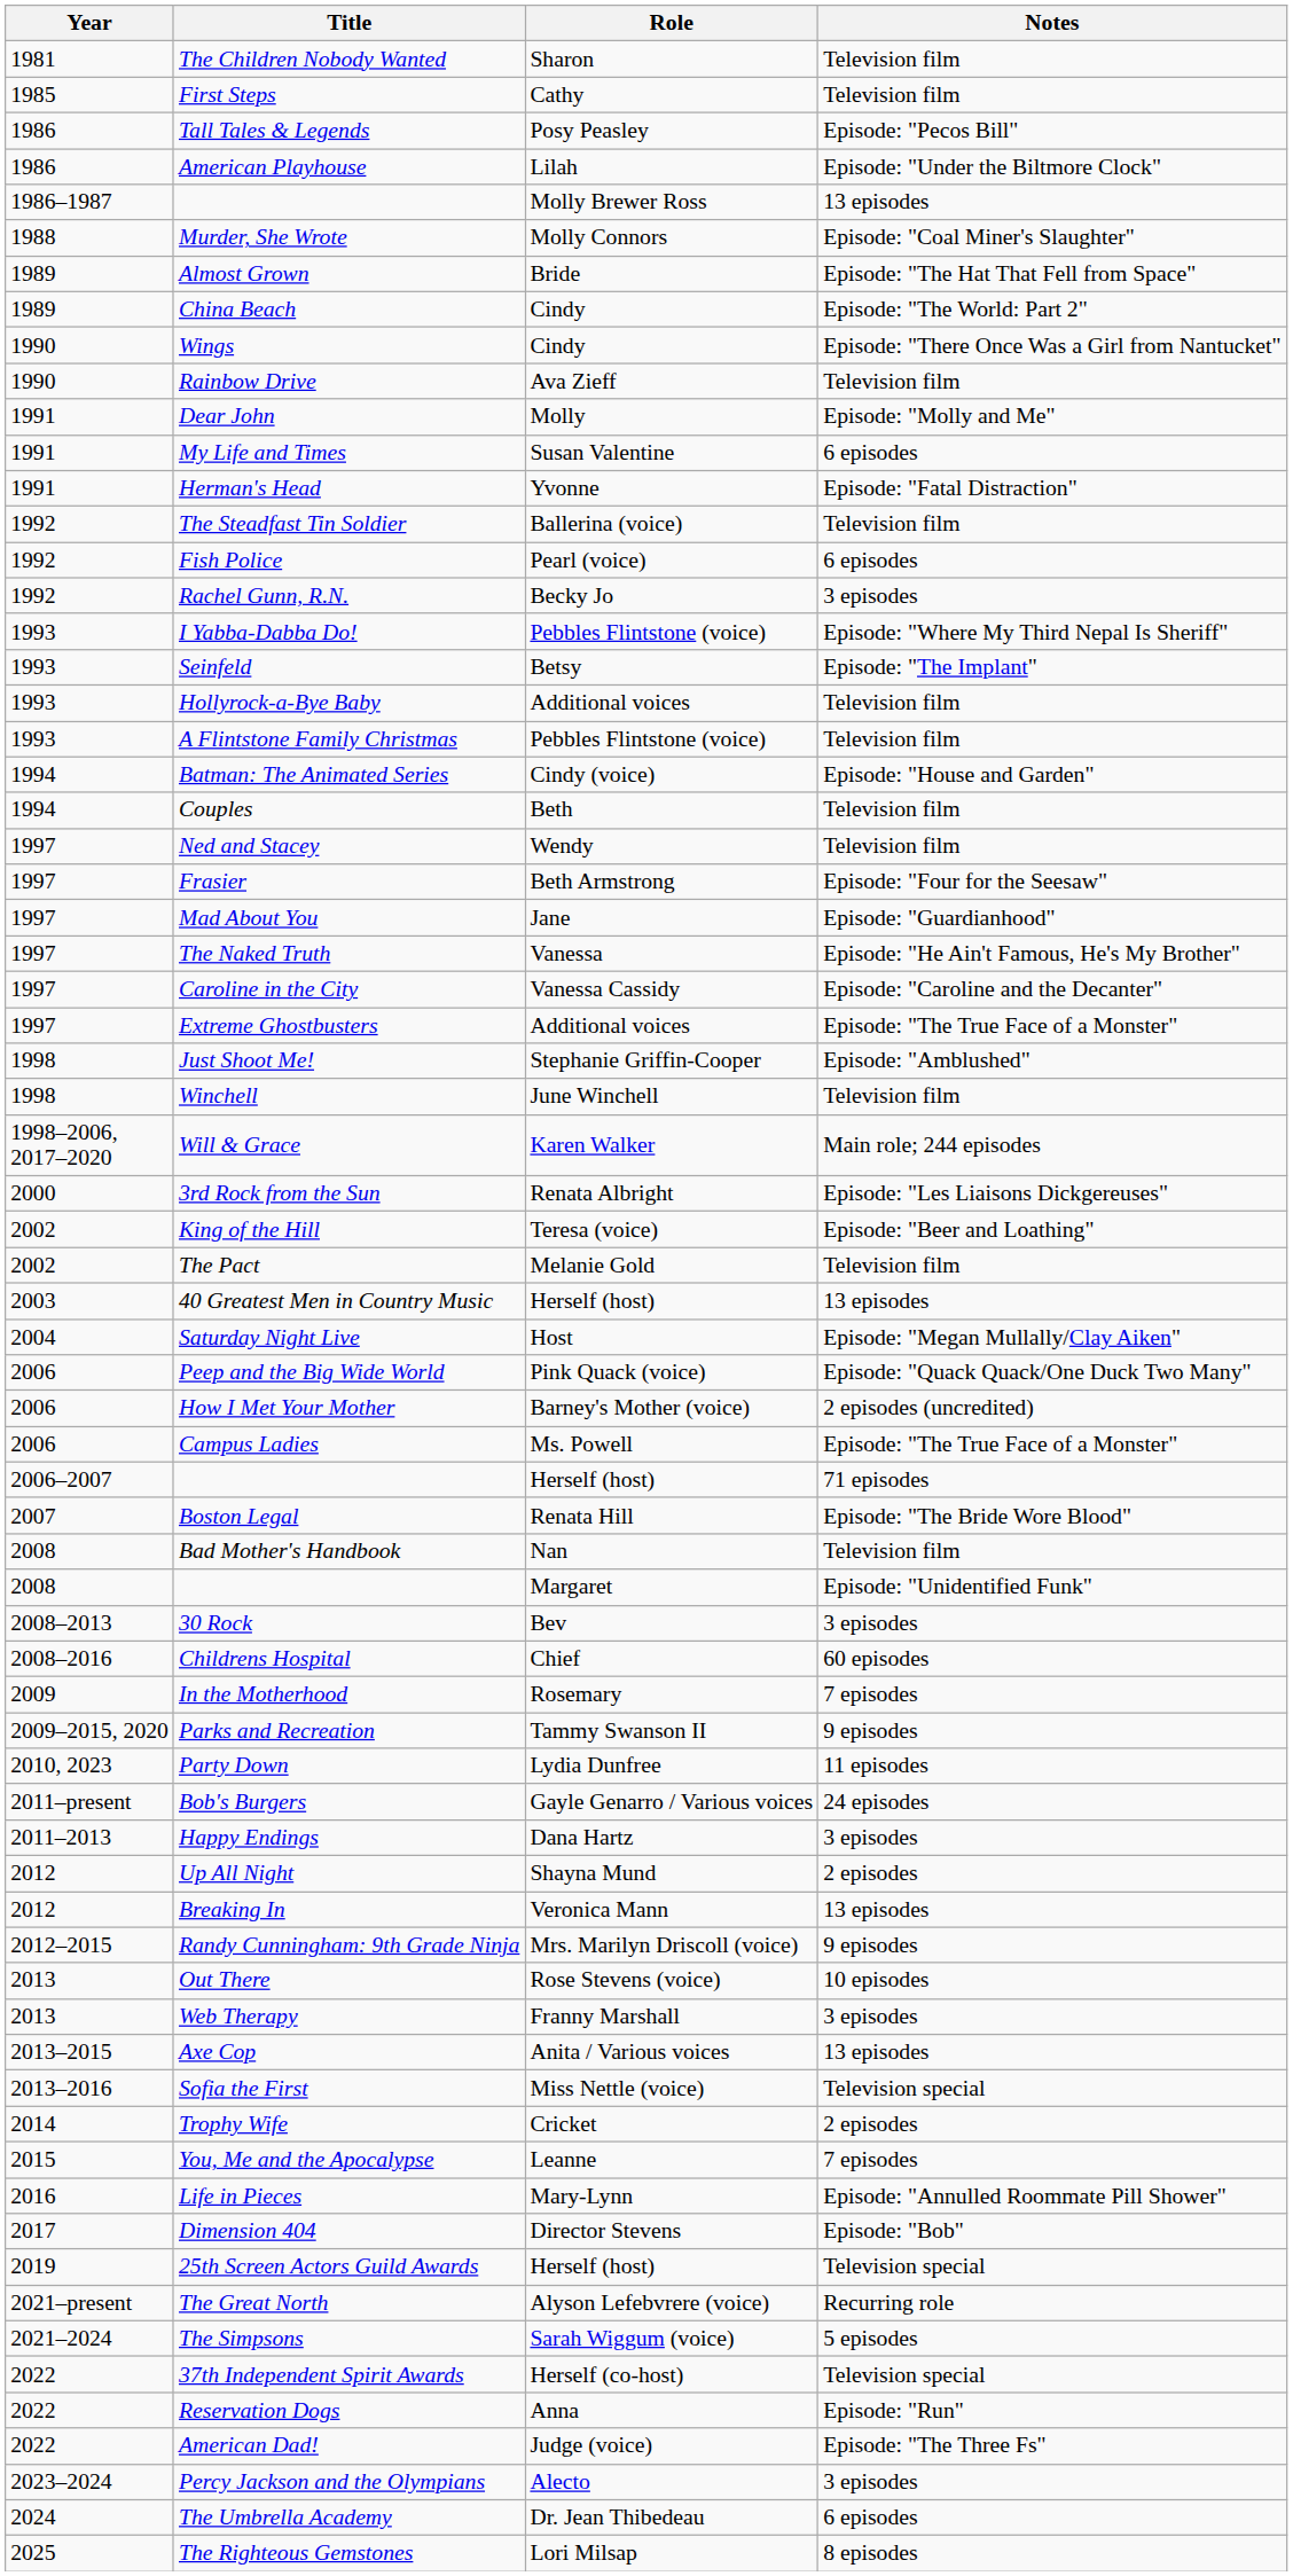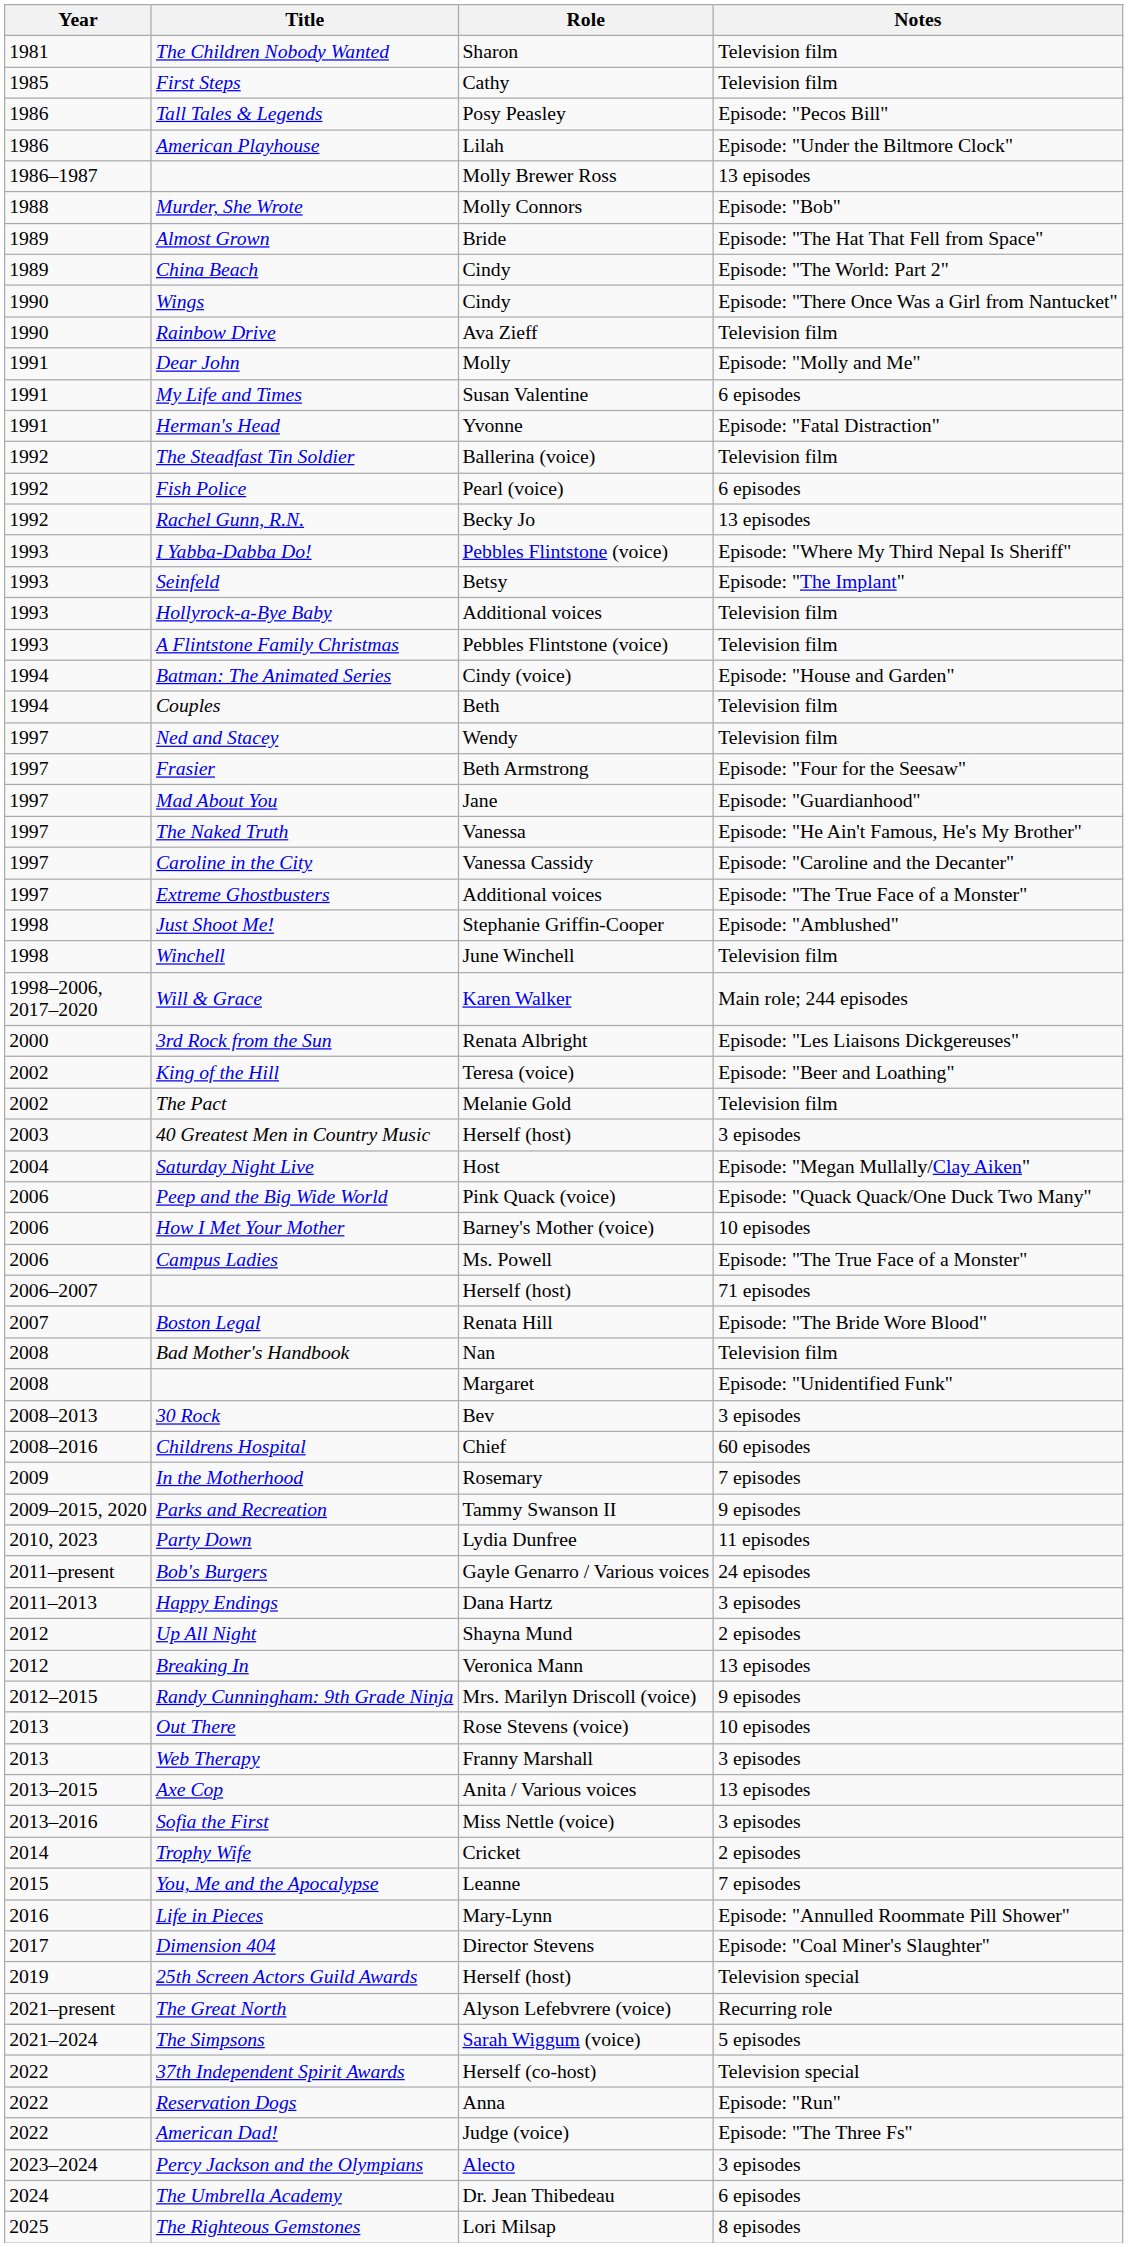Murder, She Wrote | Notes: Episode: "Coal Miner's Slaughter" -> Episode: "Bob"
Rachel Gunn, R.N. | Notes: 3 episodes -> 13 episodes
40 Greatest Men in Country Music | Notes: 13 episodes -> 3 episodes
How I Met Your Mother | Notes: 2 episodes (uncredited) -> 10 episodes
Sofia the First | Notes: Television special -> 3 episodes
Dimension 404 | Notes: Episode: "Bob" -> Episode: "Coal Miner's Slaughter"
